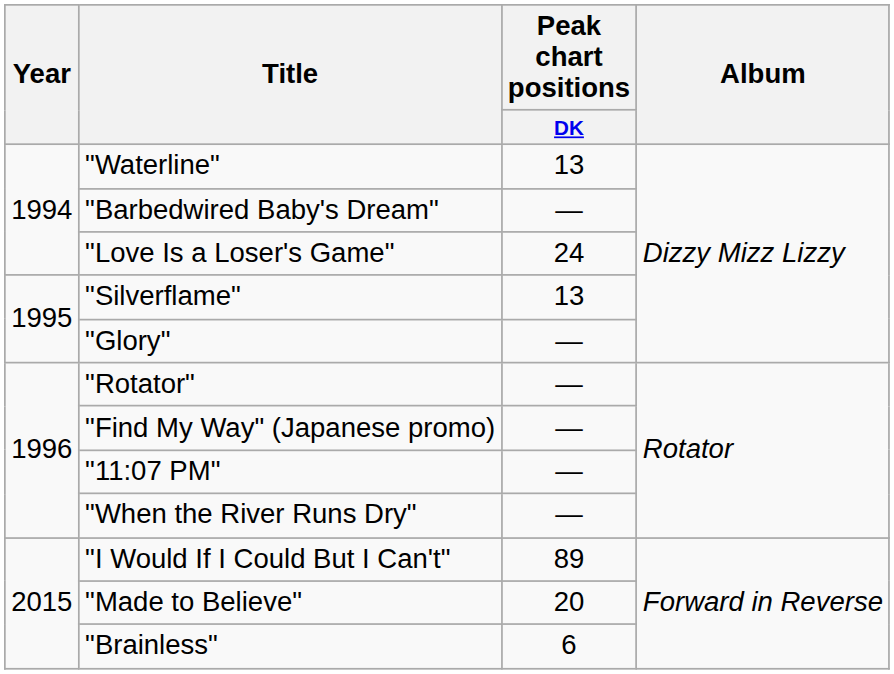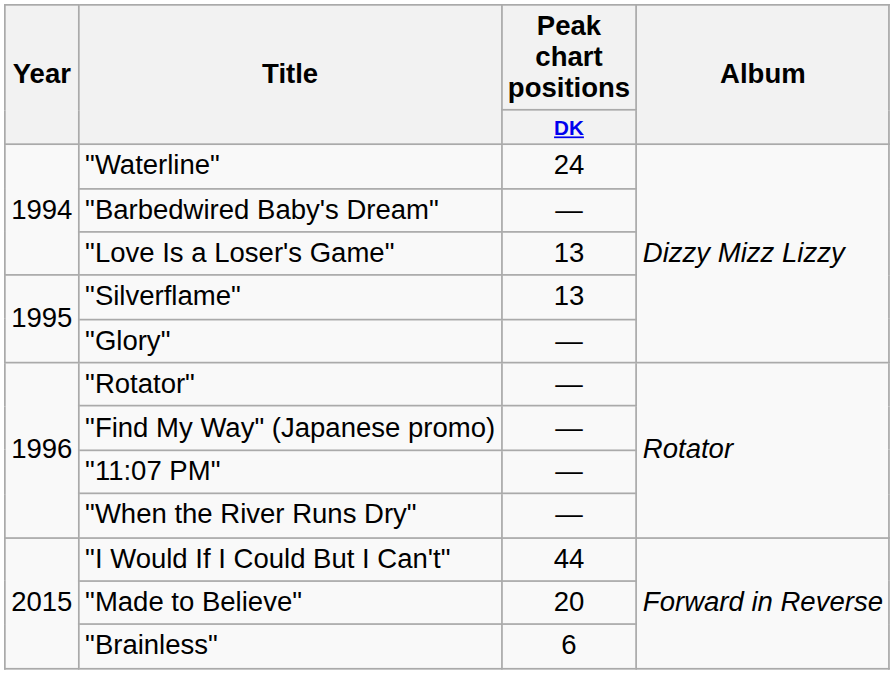"Waterline" | Peak chart positions / DK: 13 -> 24
"Love Is a Loser's Game" | Peak chart positions / DK: 24 -> 13
"I Would If I Could But I Can't" | Peak chart positions / DK: 89 -> 44
